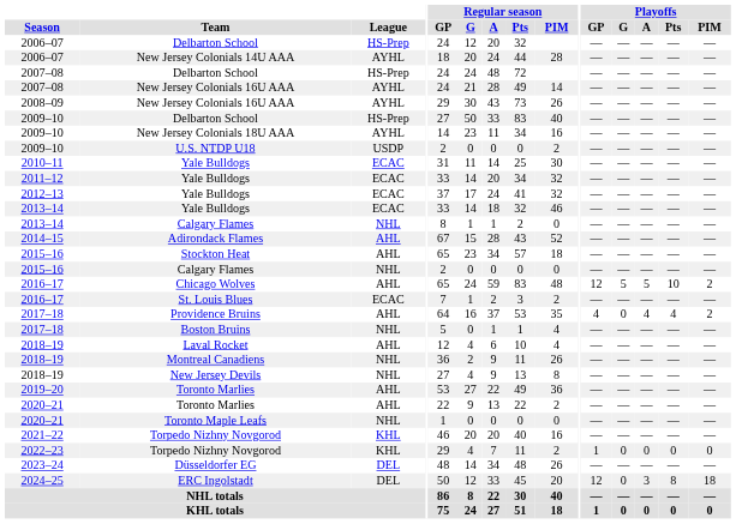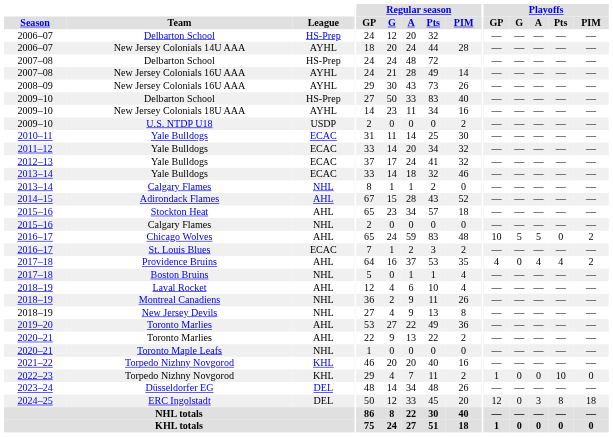Chicago Wolves | Playoffs / GP: 12 -> 10
Chicago Wolves | Playoffs / Pts: 10 -> 0
2022–23 / Torpedo Nizhny Novgorod | Playoffs / Pts: 0 -> 10
